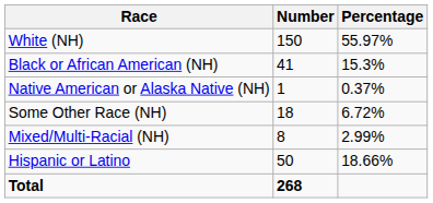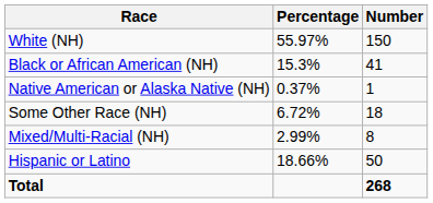columns swapped: Number <-> Percentage
